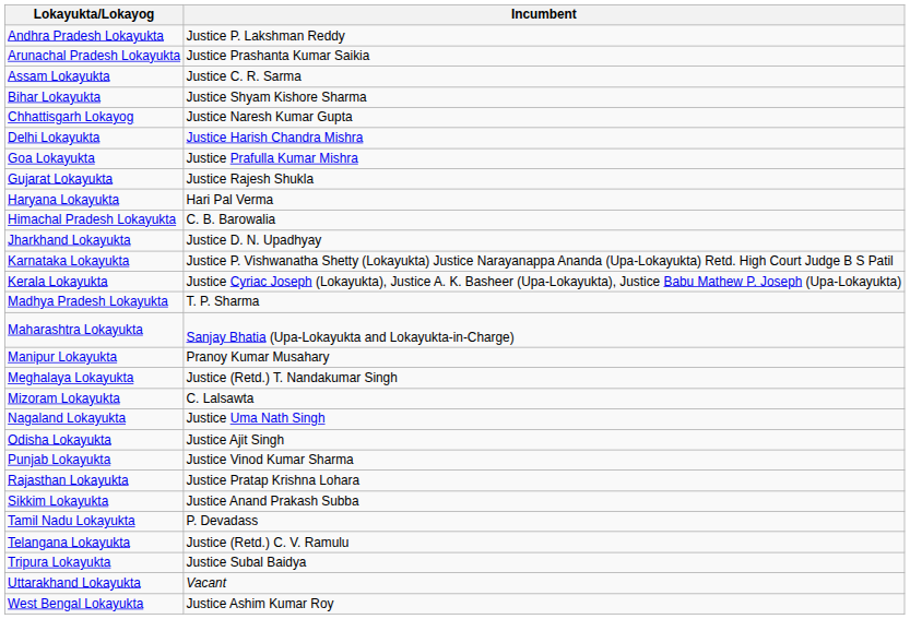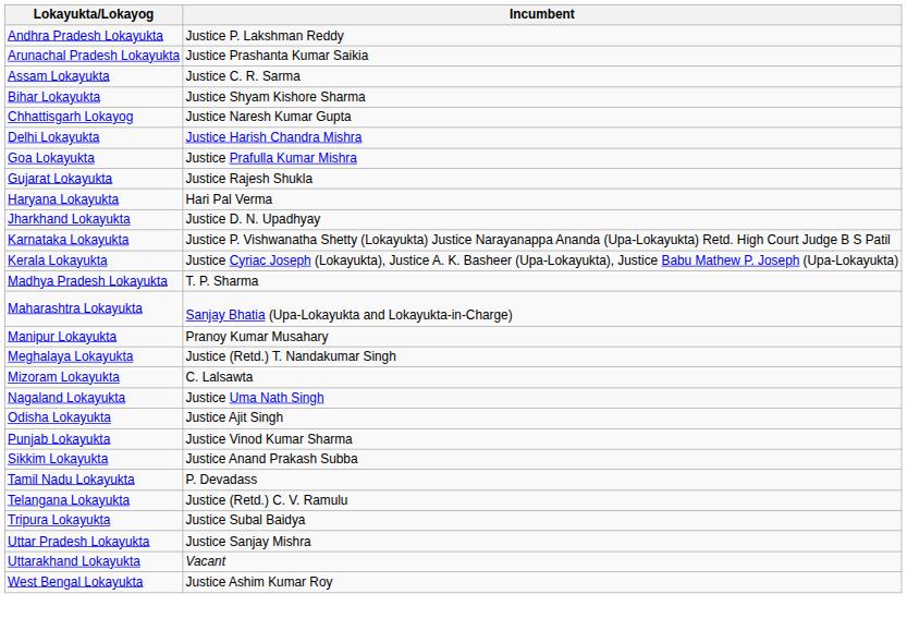- row: Himachal Pradesh Lokayukta | C. B. Barowalia
- row: Rajasthan Lokayukta | Justice Pratap Krishna Lohara
+ row: Uttar Pradesh Lokayukta | Justice Sanjay Mishra
